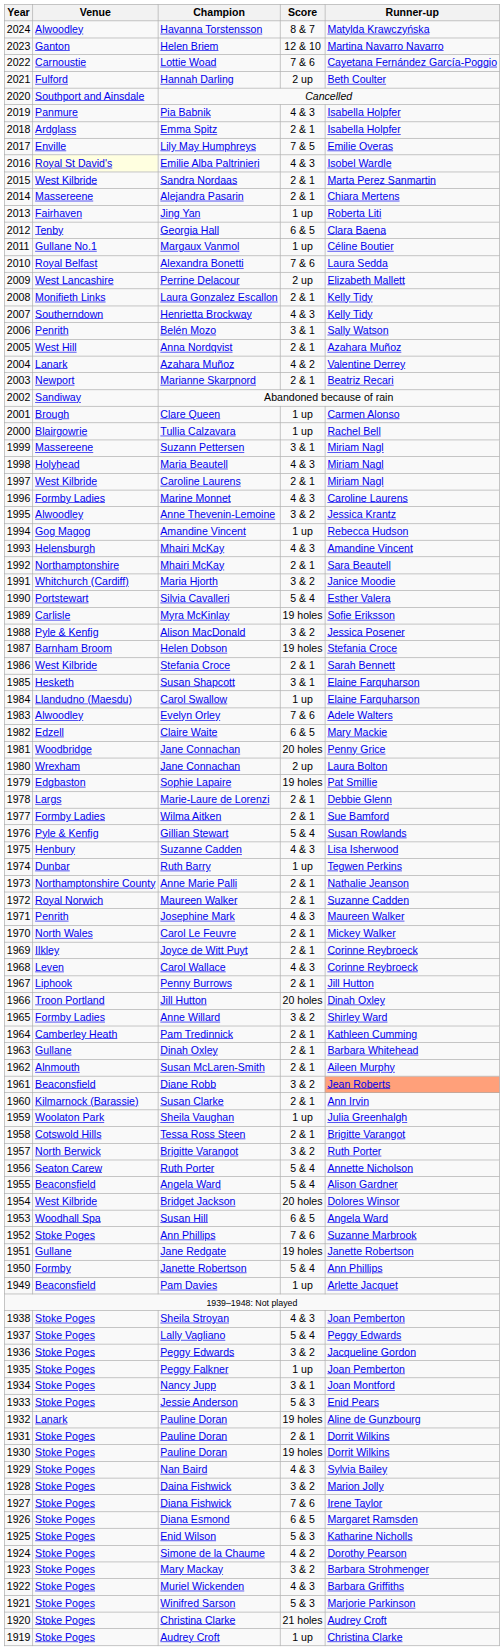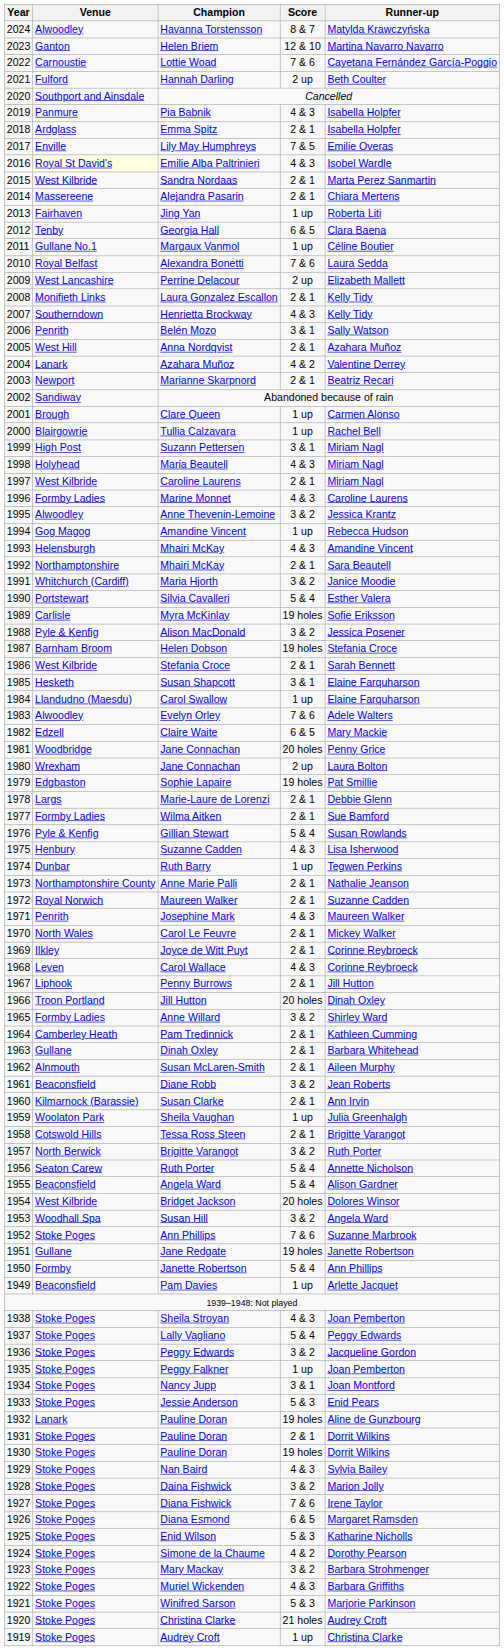Suzann Pettersen | Venue: Massereene -> High Post
Diane Robb | Runner-up: lightsalmon background -> no background
Susan Hill | Score: 6 & 5 -> 3 & 2
